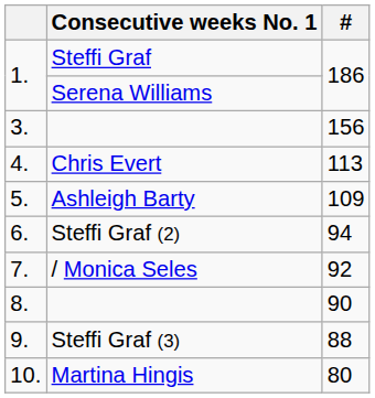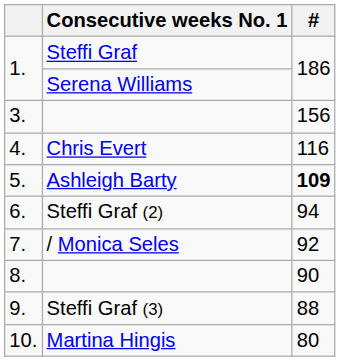Chris Evert | #: 113 -> 116
Ashleigh Barty | #: normal -> bold
